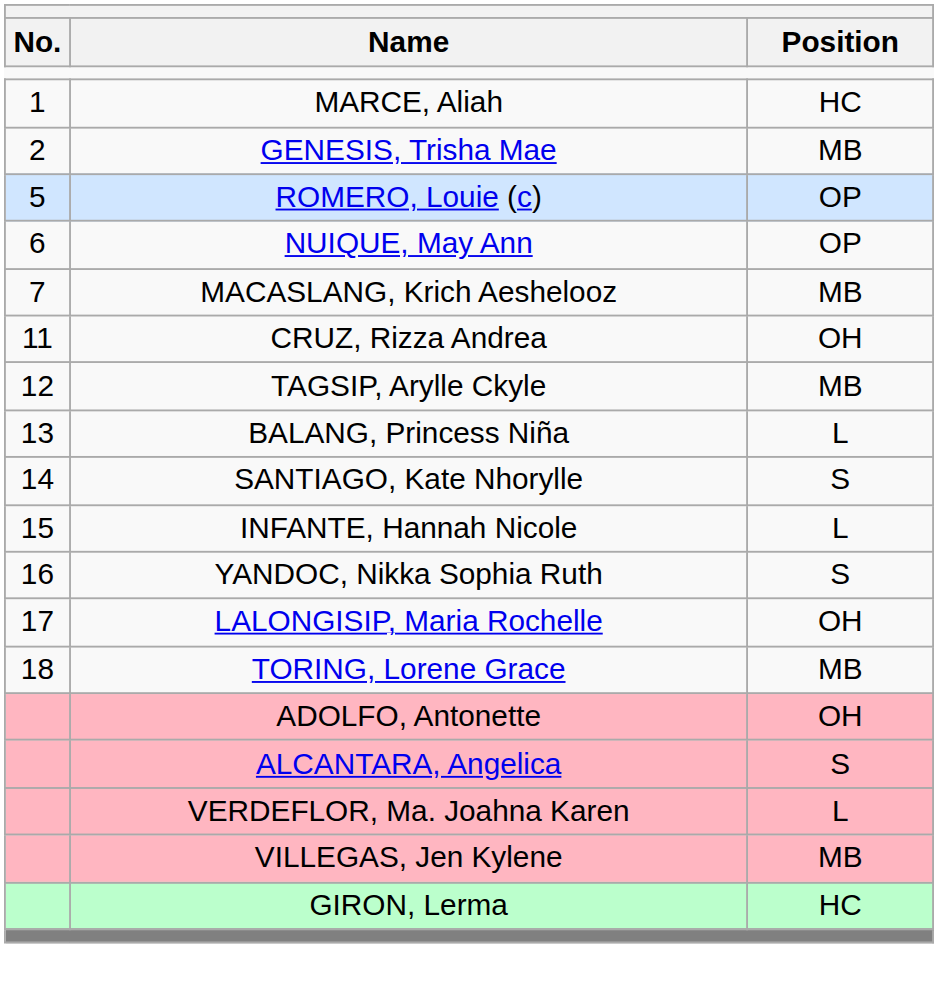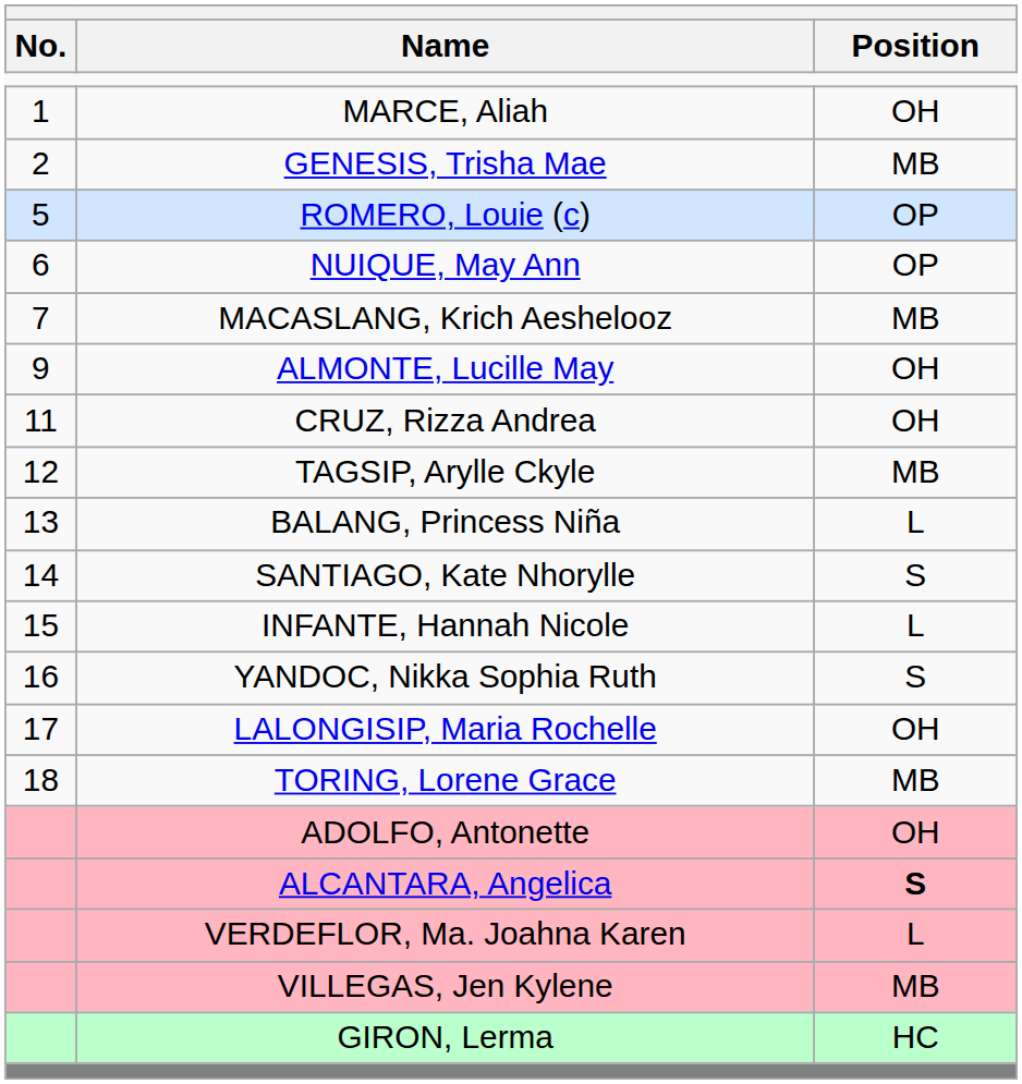MARCE, Aliah | Position: HC -> OH
+ row: 9 | ALMONTE, Lucille May | OH
ALCANTARA, Angelica | Position: normal -> bold
